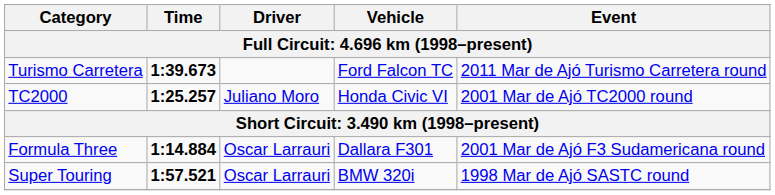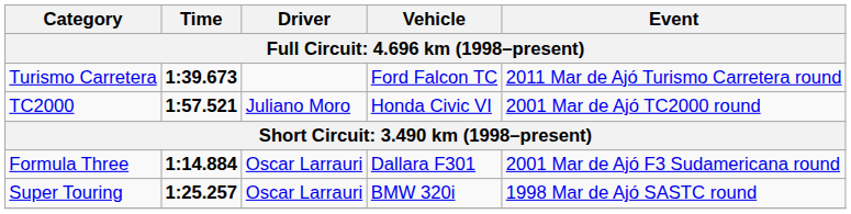TC2000 | Time: 1:25.257 -> 1:57.521
Super Touring | Time: 1:57.521 -> 1:25.257
